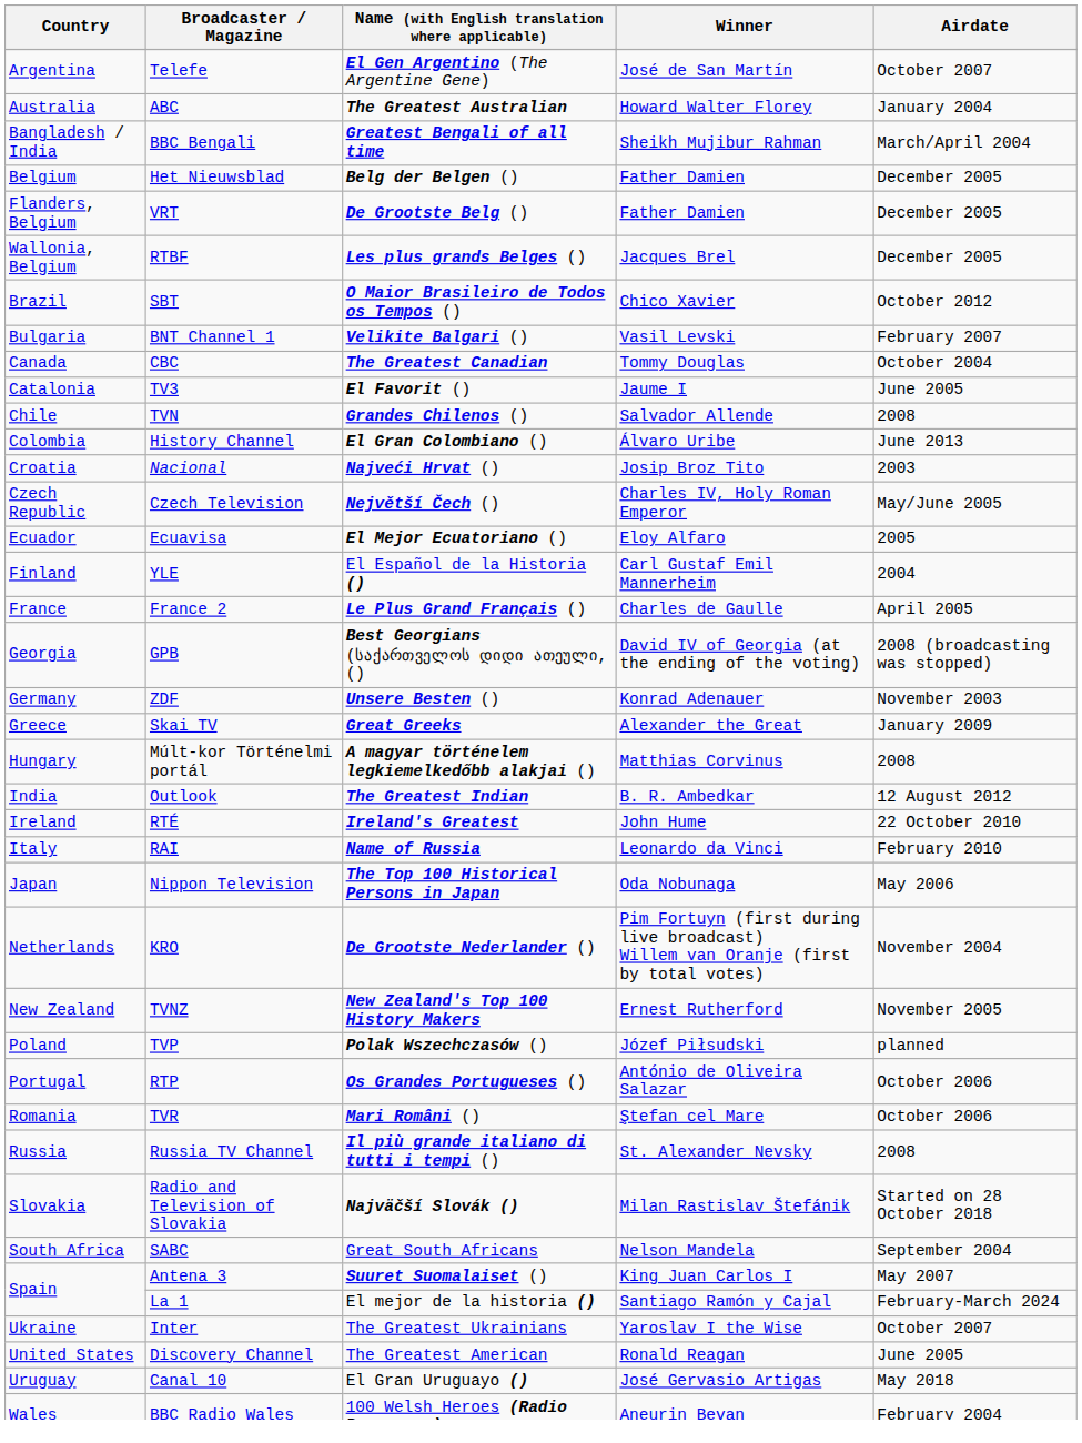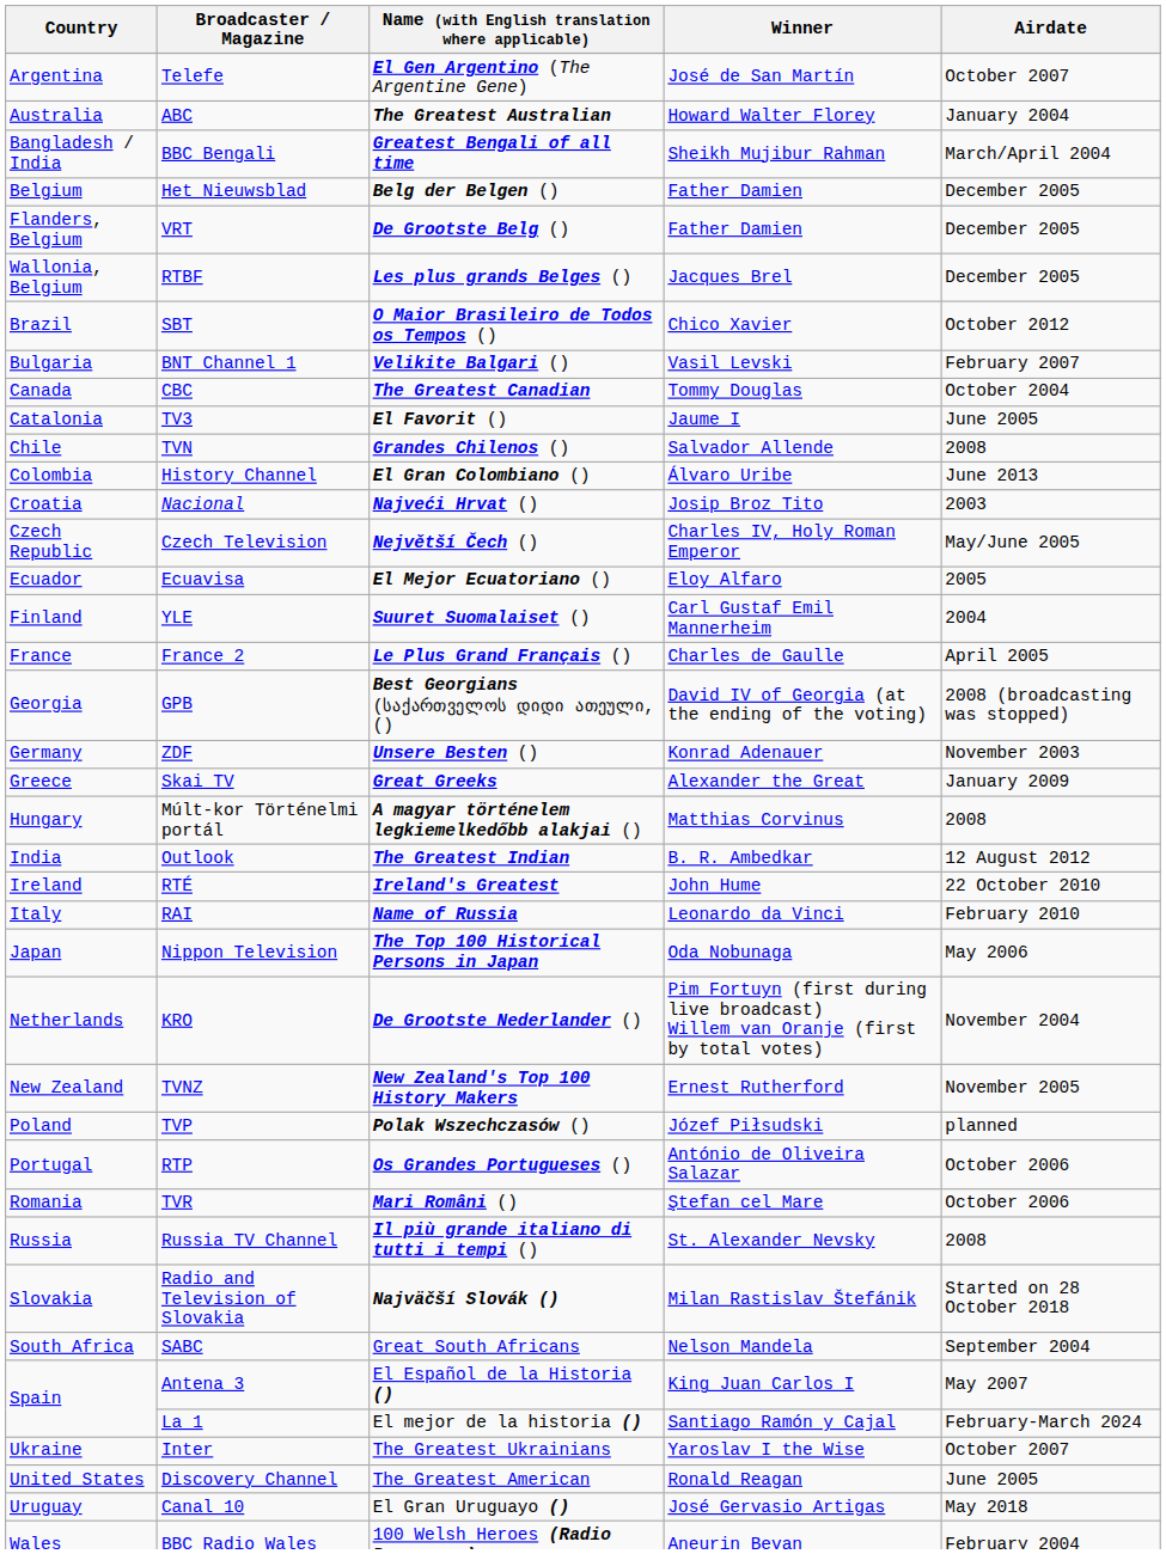YLE | Name (with English translation where applicable): El Español de la Historia () -> Suuret Suomalaiset ()
Antena 3 | Name (with English translation where applicable): Suuret Suomalaiset () -> El Español de la Historia ()
